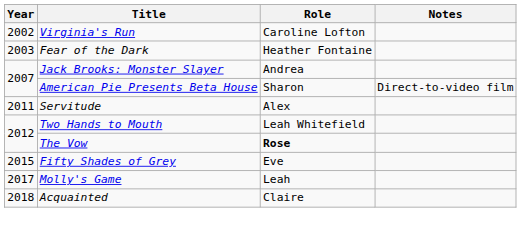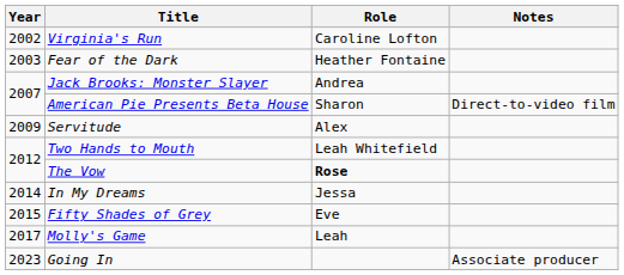Servitude | Year: 2011 -> 2009
+ row: 2014 | In My Dreams | Jessa
- row: 2018 | Acquainted | Claire
+ row: 2023 | Going In | Associate producer
